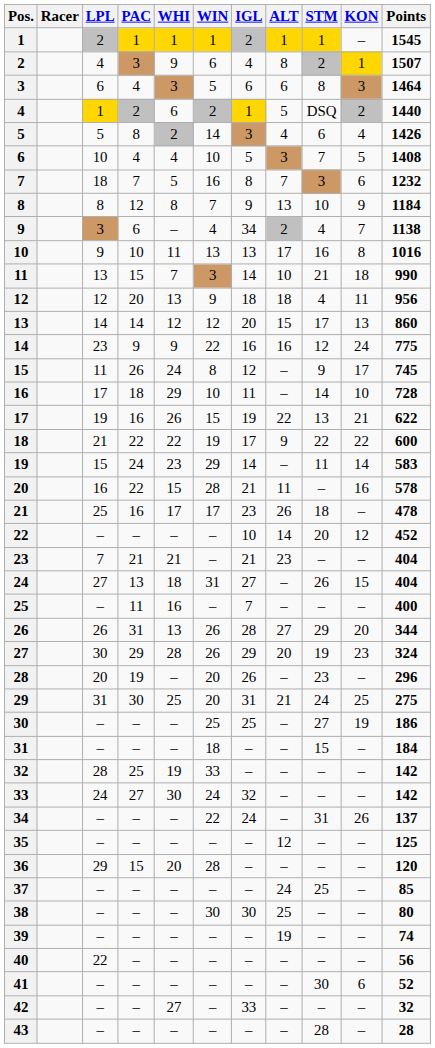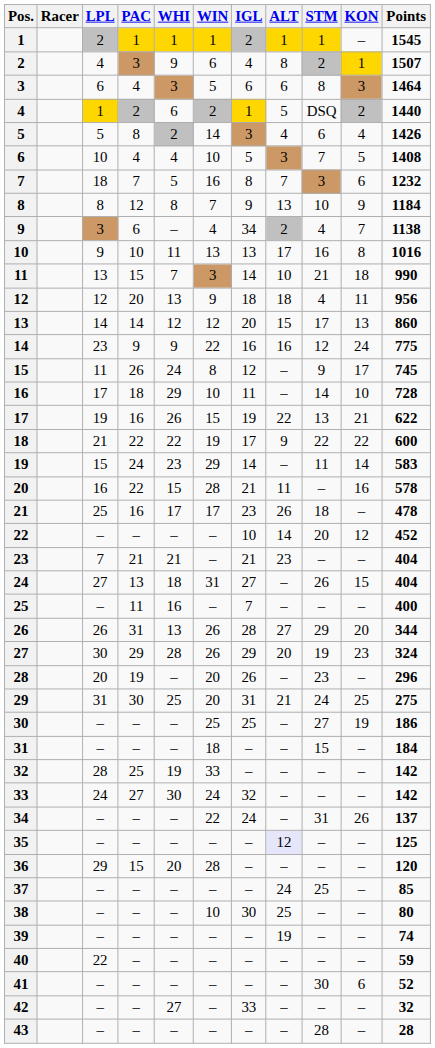35 | ALT: no background -> lavender background
38 | WIN: 30 -> 10
40 | Points: 56 -> 59
